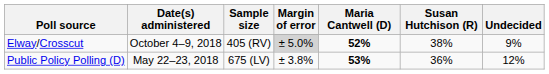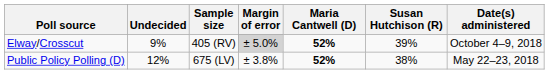columns swapped: Date(s) administered <-> Undecided
Elway/Crosscut | Susan Hutchison (R): 38% -> 39%
Public Policy Polling (D) | Maria Cantwell (D): 53% -> 52%
Public Policy Polling (D) | Susan Hutchison (R): 36% -> 38%
